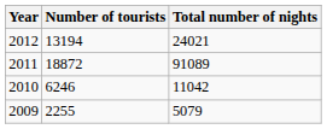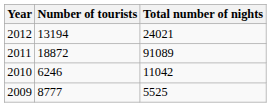2009 | Number of tourists: 2255 -> 8777
2009 | Total number of nights: 5079 -> 5525
